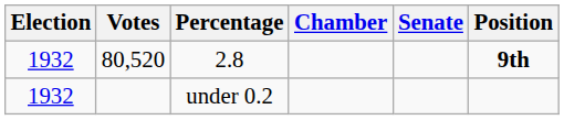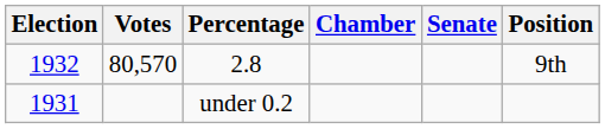2.8 | Votes: 80,520 -> 80,570
2.8 | Position: bold -> normal
under 0.2 | Election: 1932 -> 1931
